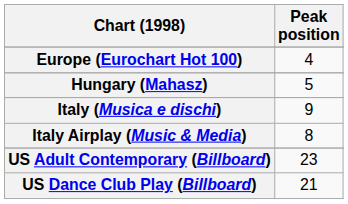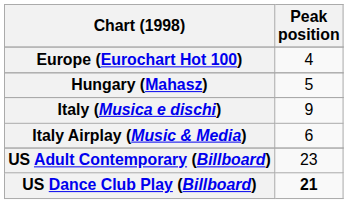Italy Airplay (Music & Media) | Peak position: 8 -> 6
US Dance Club Play (Billboard) | Peak position: normal -> bold
